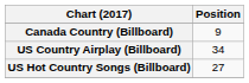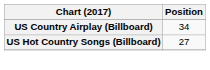- row: Canada Country (Billboard) | 9
